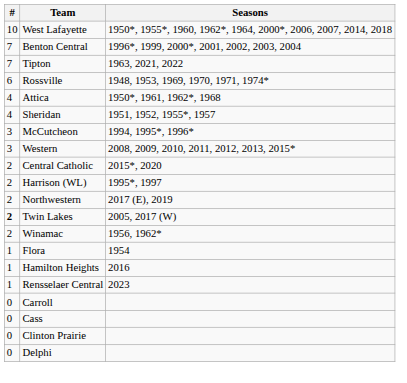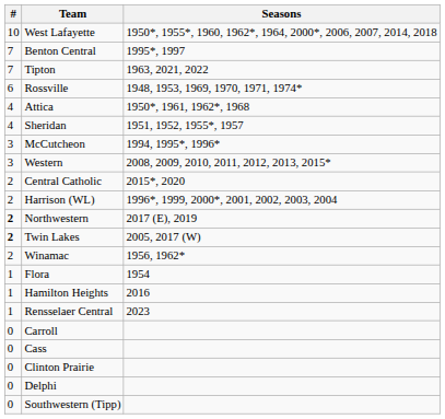Benton Central | Seasons: 1996*, 1999, 2000*, 2001, 2002, 2003, 2004 -> 1995*, 1997
Harrison (WL) | Seasons: 1995*, 1997 -> 1996*, 1999, 2000*, 2001, 2002, 2003, 2004
Northwestern | #: normal -> bold
+ row: 0 | Southwestern (Tipp)
